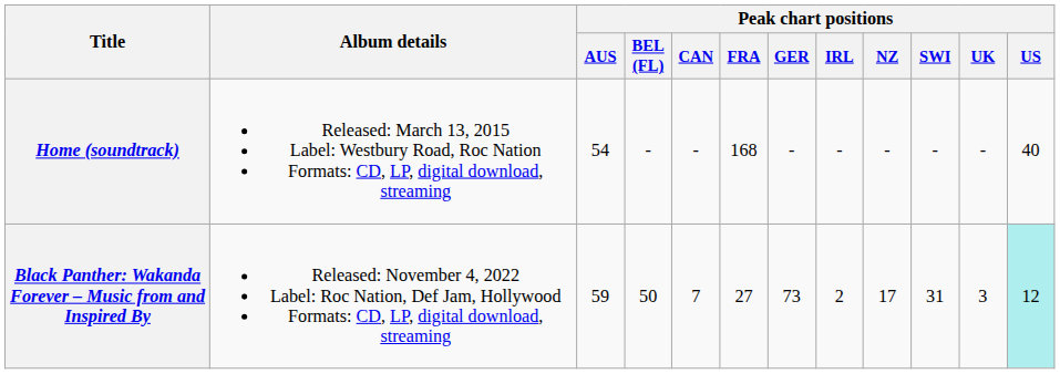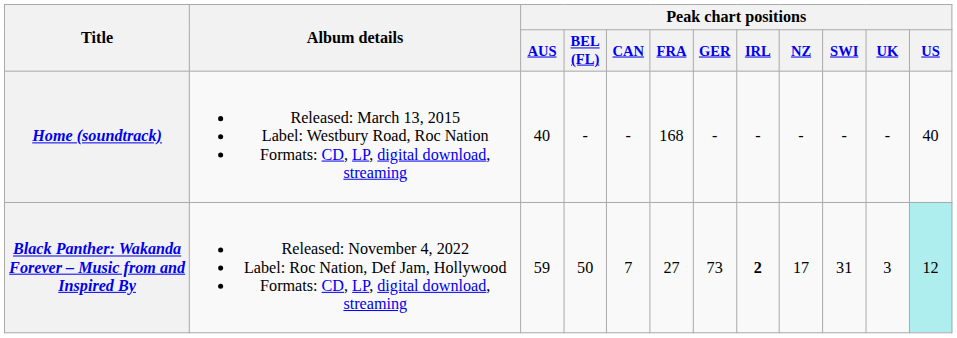Home (soundtrack) | Peak chart positions / AUS: 54 -> 40
Black Panther: Wakanda Forever – Music from and Inspired By | Peak chart positions / IRL: normal -> bold
